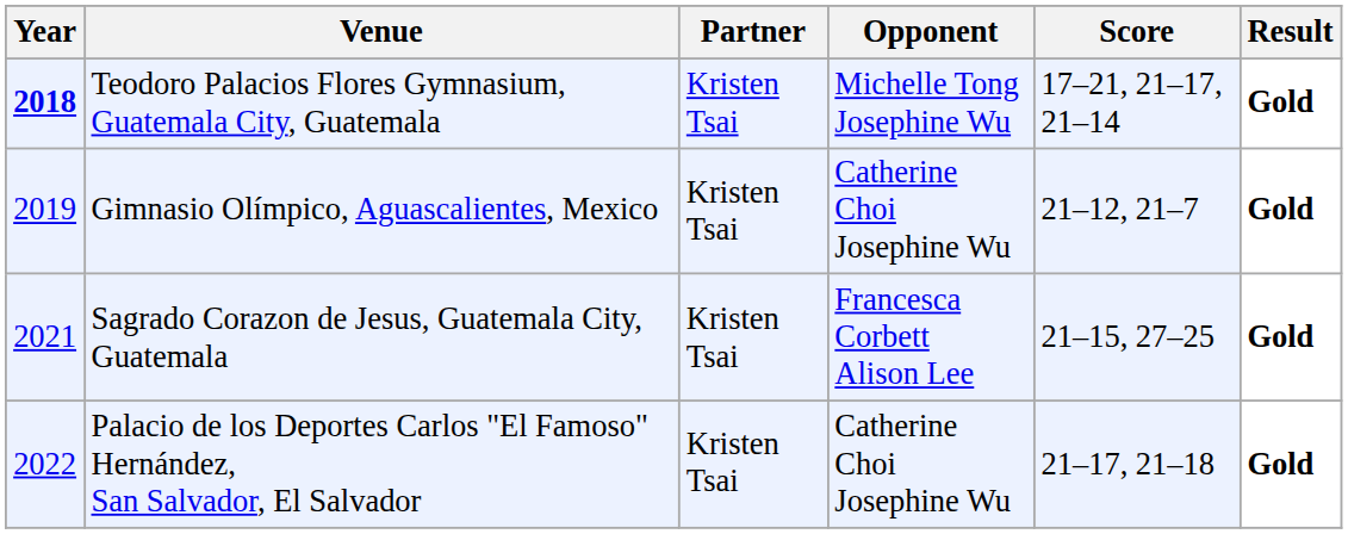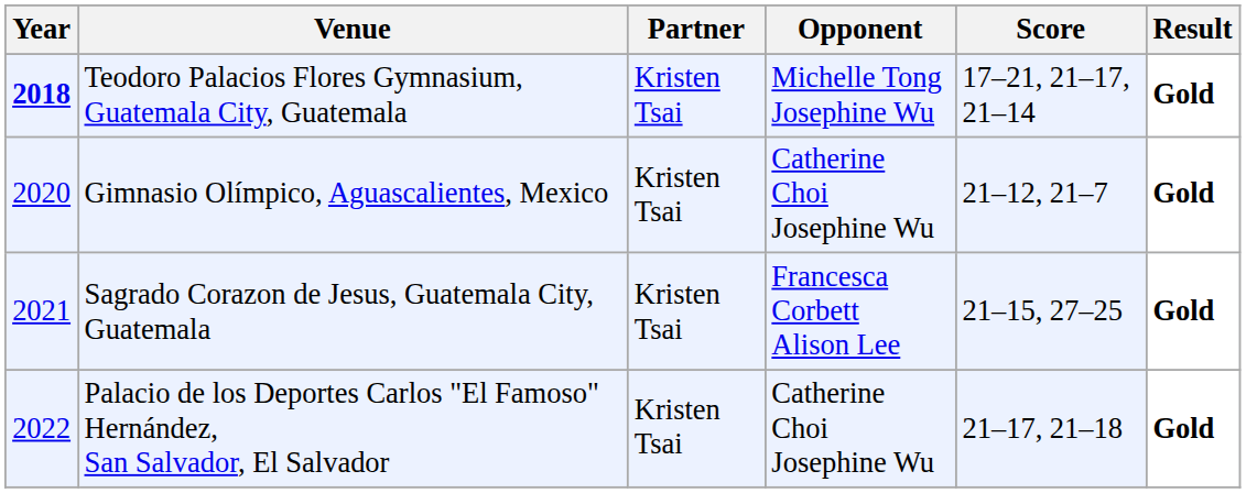Gimnasio Olímpico, Aguascalientes, Mexico | Year: 2019 -> 2020
